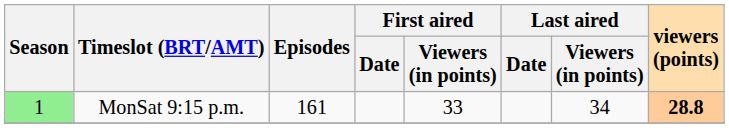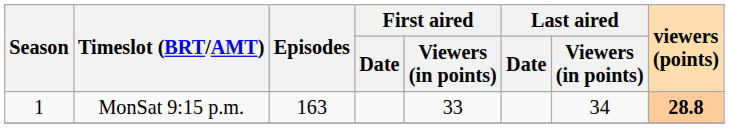MonSat 9:15 p.m. | Season: lightgreen background -> no background
MonSat 9:15 p.m. | Episodes: 161 -> 163
